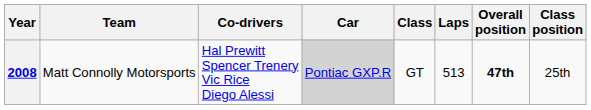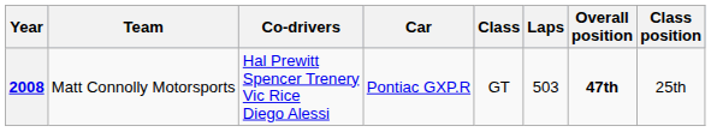2008 | Car: lightgrey background -> no background
2008 | Laps: 513 -> 503
